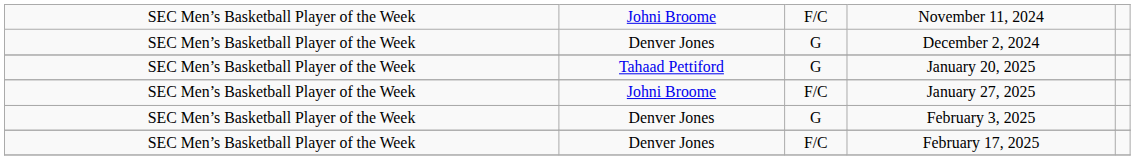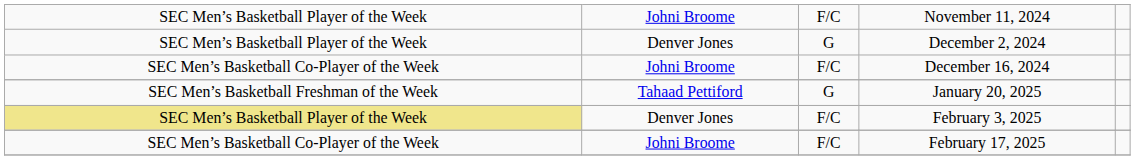+ row: SEC Men’s Basketball Co-Player of the Week | Johni Broome | F/C | December 16, 2024
January 20, 2025 | column 1: SEC Men’s Basketball Player of the Week -> SEC Men’s Basketball Freshman of the Week
- row: SEC Men’s Basketball Player of the Week | Johni Broome | F/C | January 27, 2025
February 3, 2025 | column 1: no background -> khaki background
February 3, 2025 | column 3: G -> F/C
February 17, 2025 | column 1: SEC Men’s Basketball Player of the Week -> SEC Men’s Basketball Co-Player of the Week
February 17, 2025 | column 2: Denver Jones -> Johni Broome
